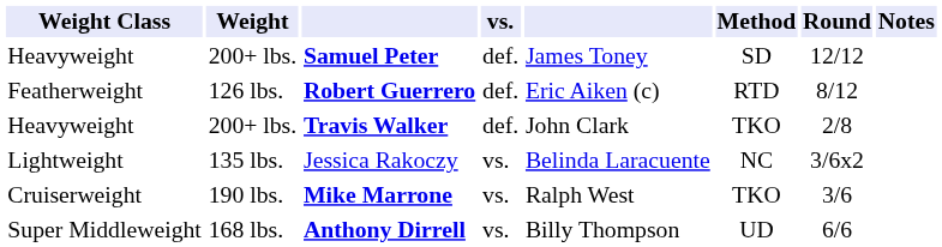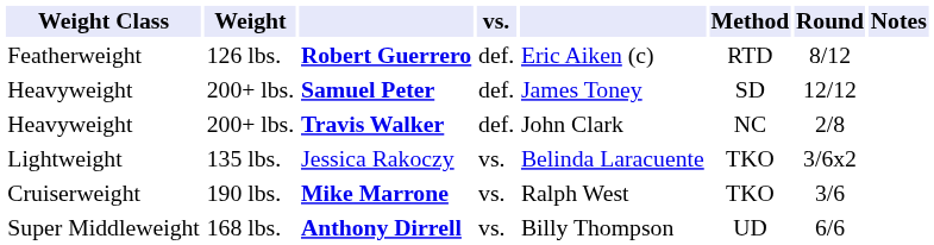rows swapped: Samuel Peter <-> Robert Guerrero
Travis Walker | Method: TKO -> NC
Jessica Rakoczy | Method: NC -> TKO
